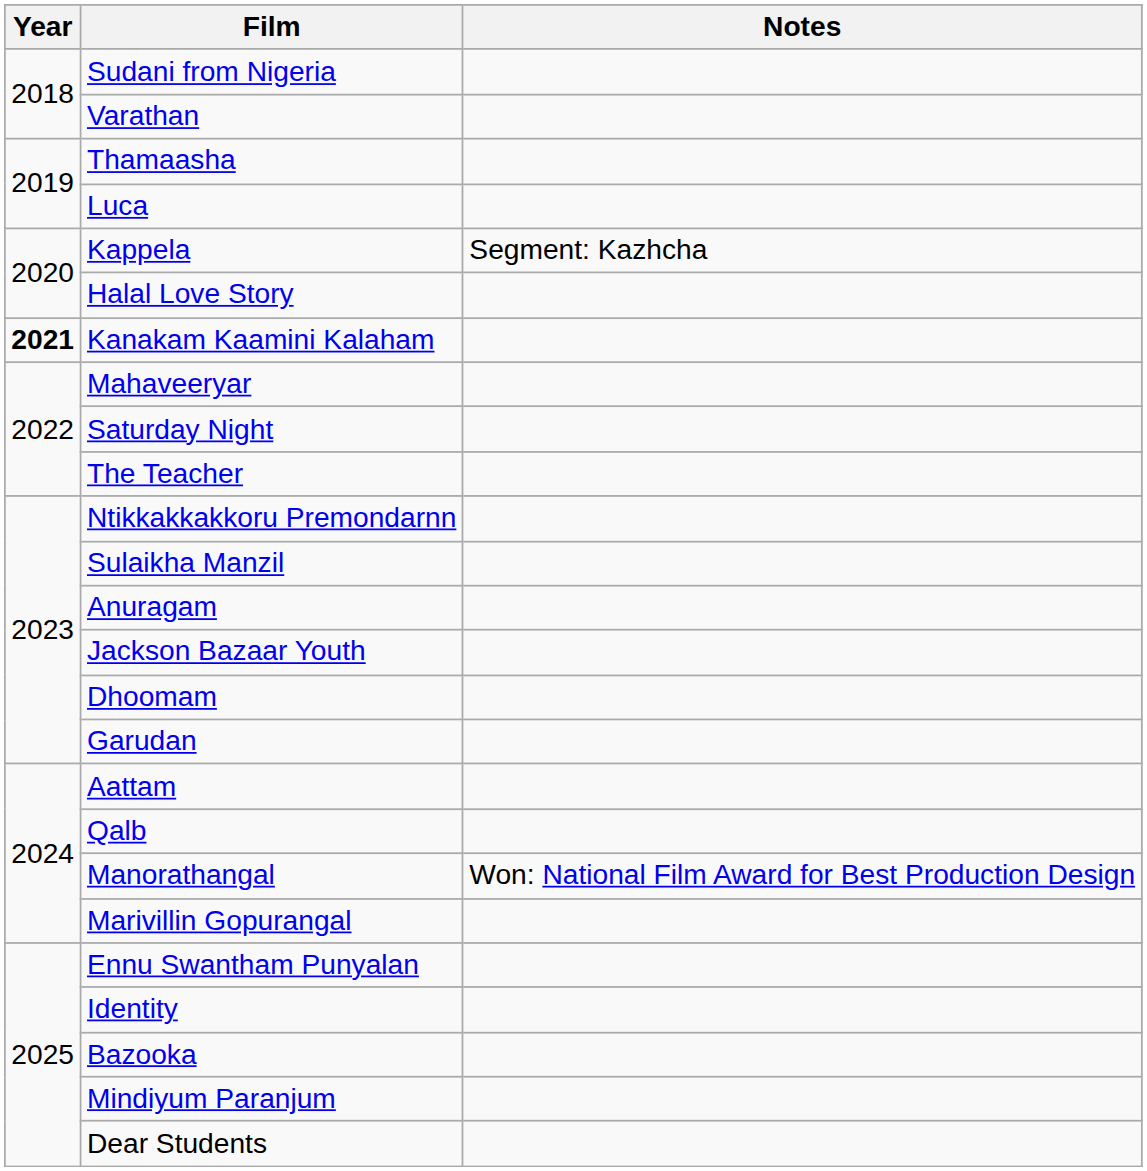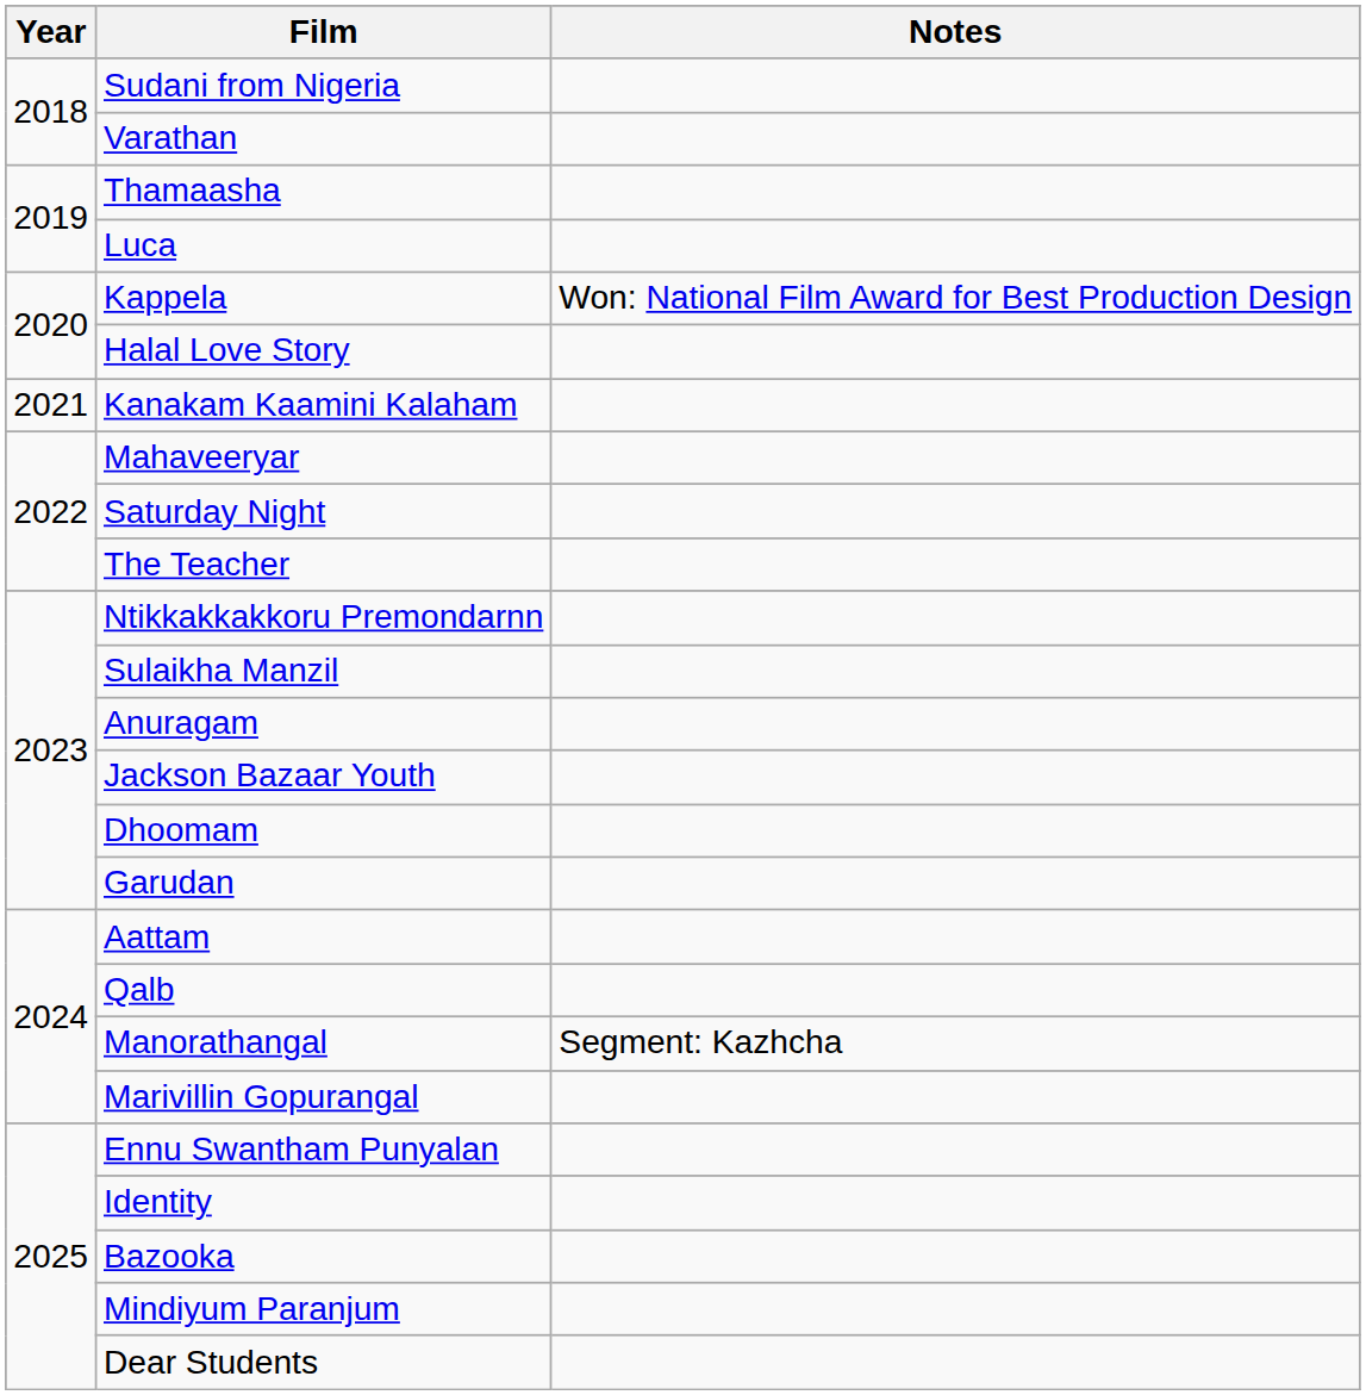Kappela | Notes: Segment: Kazhcha -> Won: National Film Award for Best Production Design
Kanakam Kaamini Kalaham | Year: bold -> normal
Manorathangal | Notes: Won: National Film Award for Best Production Design -> Segment: Kazhcha
